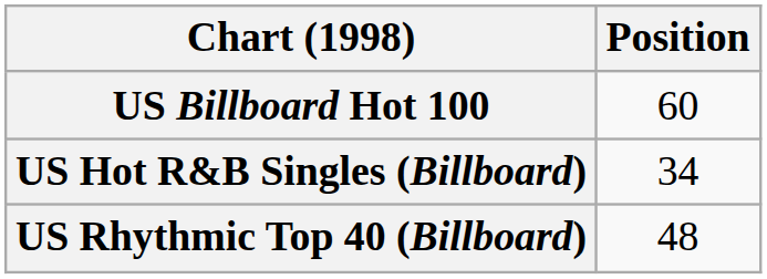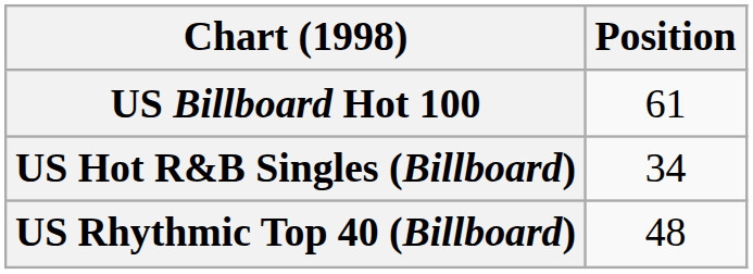US Billboard Hot 100 | Position: 60 -> 61
